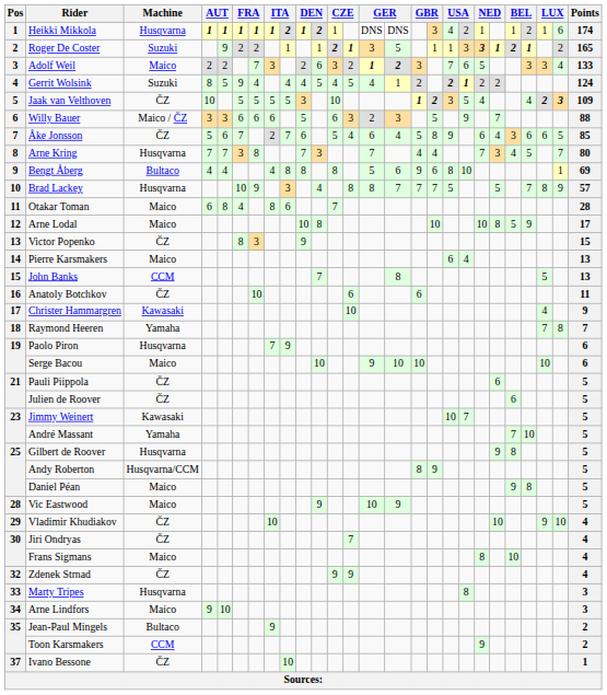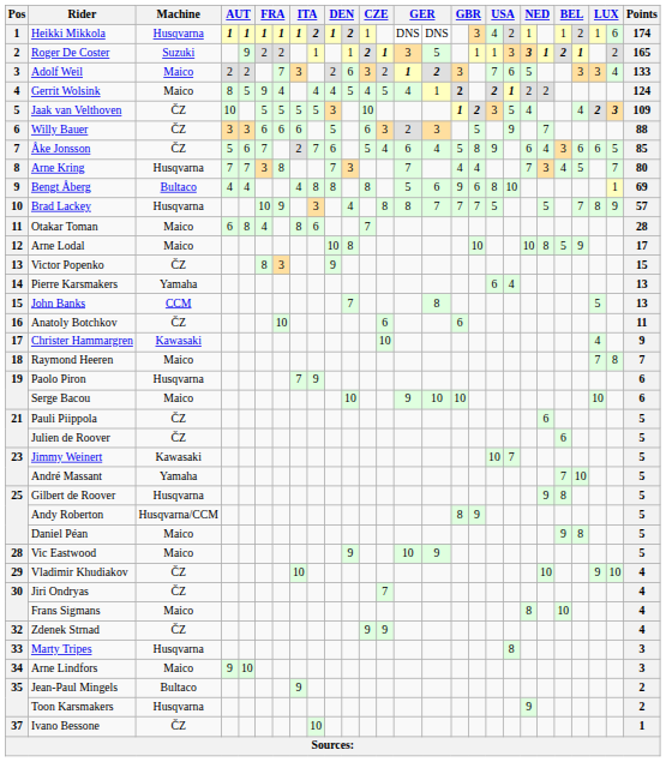Gerrit Wolsink | Machine: Suzuki -> Maico
Gerrit Wolsink | column 16: normal -> bold
Willy Bauer | Machine: Maico / ČZ -> ČZ
Pierre Karsmakers | Machine: Maico -> Yamaha
Raymond Heeren | Machine: Yamaha -> Maico
Toon Karsmakers | Machine: CCM -> Husqvarna
